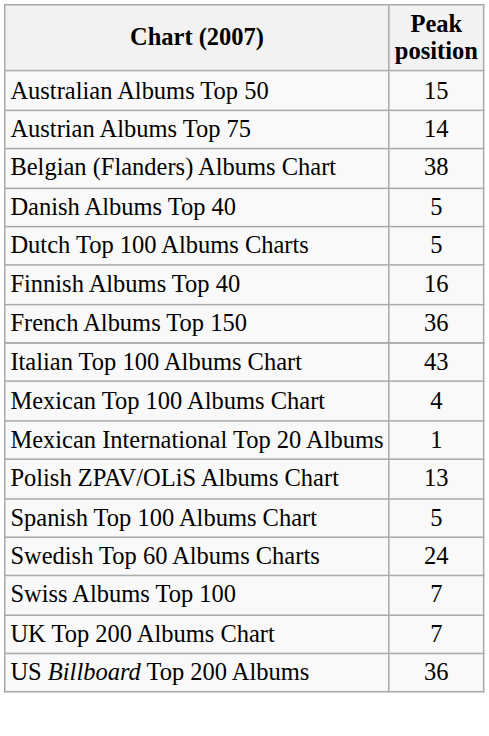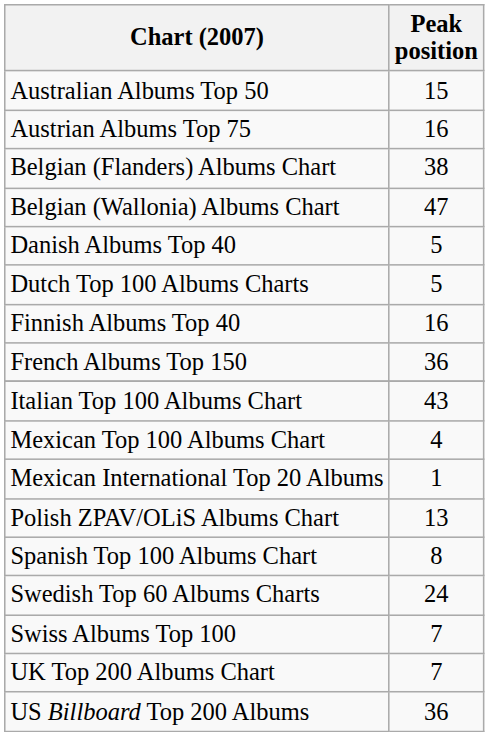Austrian Albums Top 75 | Peak position: 14 -> 16
+ row: Belgian (Wallonia) Albums Chart | 47
Spanish Top 100 Albums Chart | Peak position: 5 -> 8
